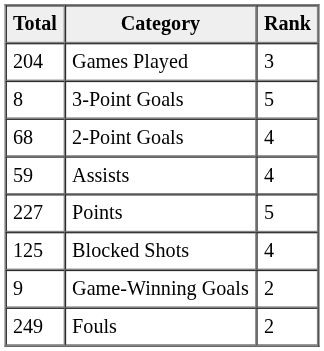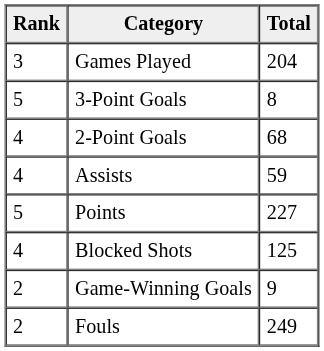columns swapped: Rank <-> Total
